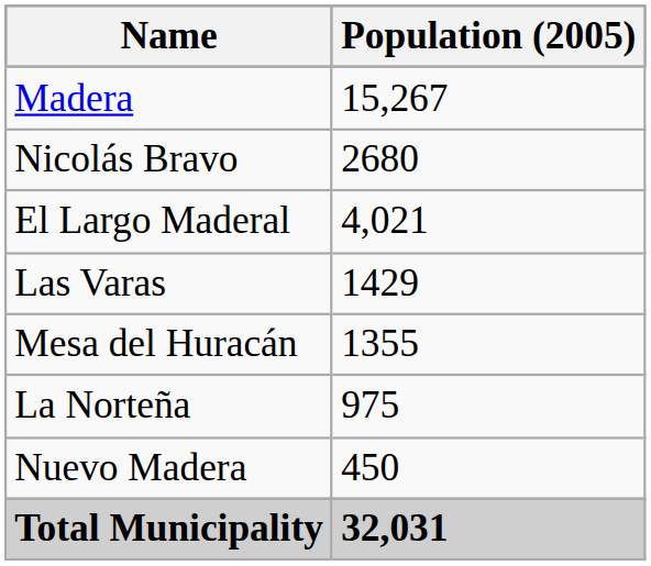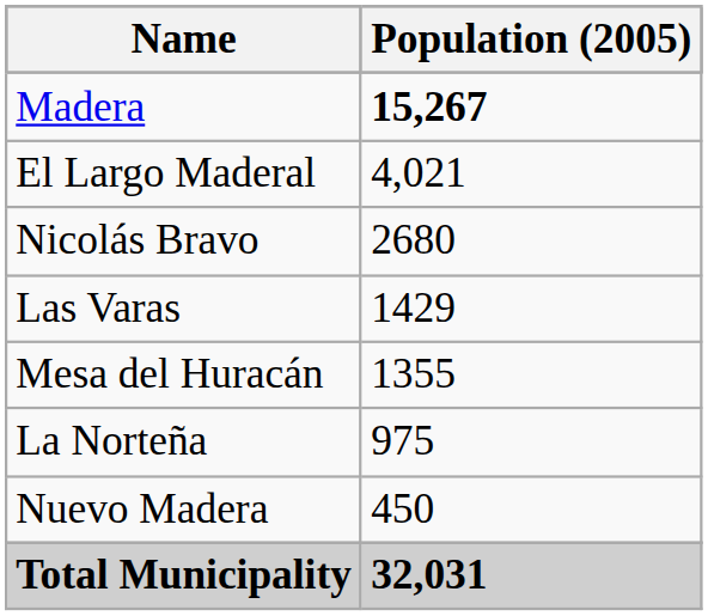Madera | Population (2005): normal -> bold
rows swapped: El Largo Maderal <-> Nicolás Bravo
